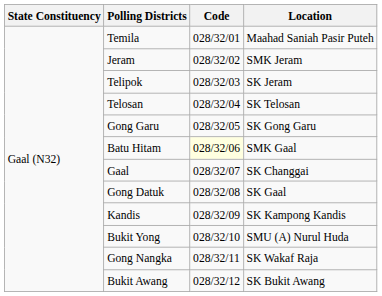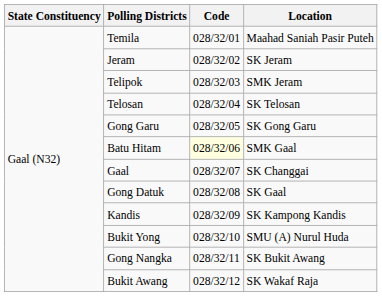Jeram | Location: SMK Jeram -> SK Jeram
Telipok | Location: SK Jeram -> SMK Jeram
Gong Nangka | Location: SK Wakaf Raja -> SK Bukit Awang
Bukit Awang | Location: SK Bukit Awang -> SK Wakaf Raja
